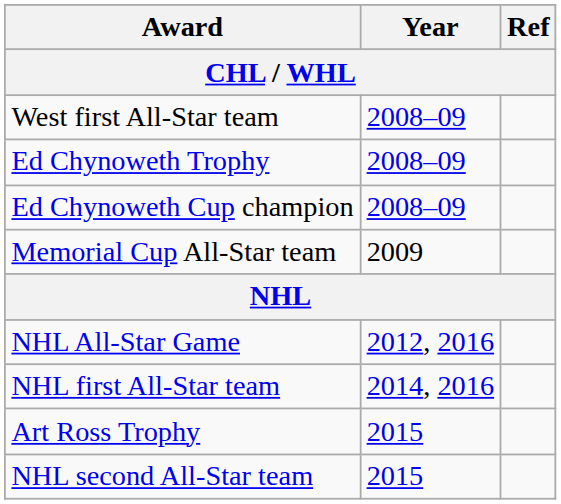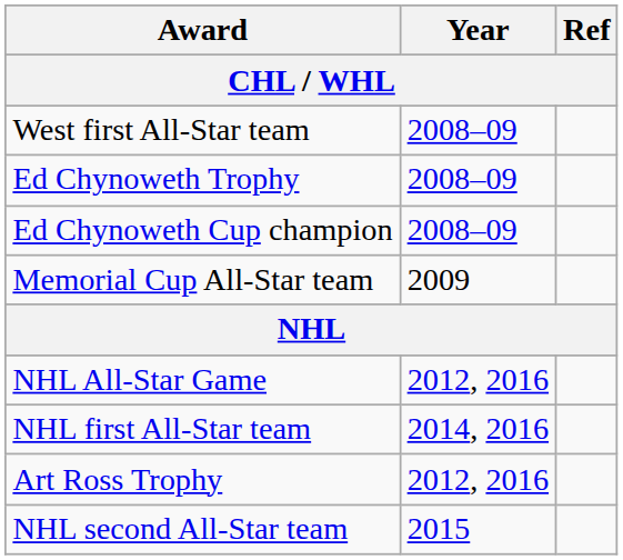Art Ross Trophy | Year: 2015 -> 2012, 2016
